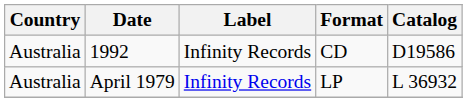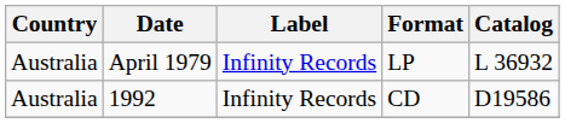rows swapped: April 1979 <-> 1992
